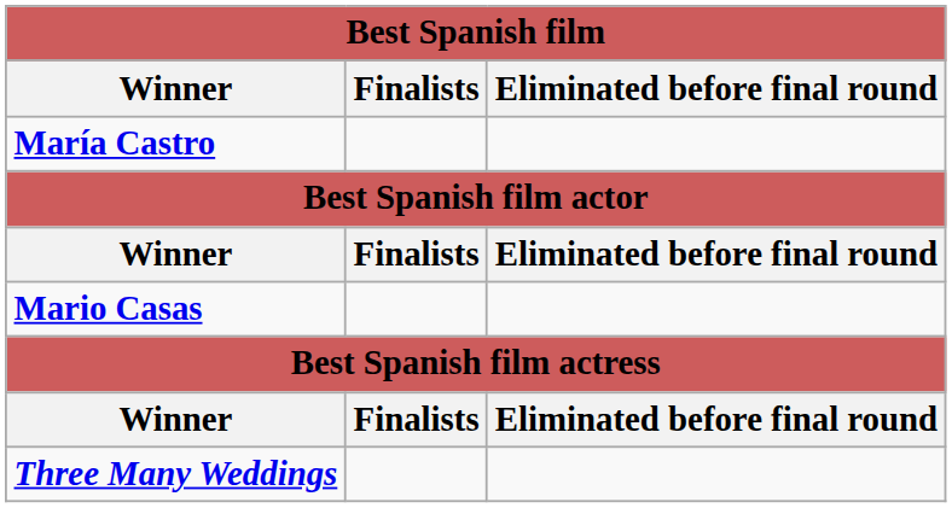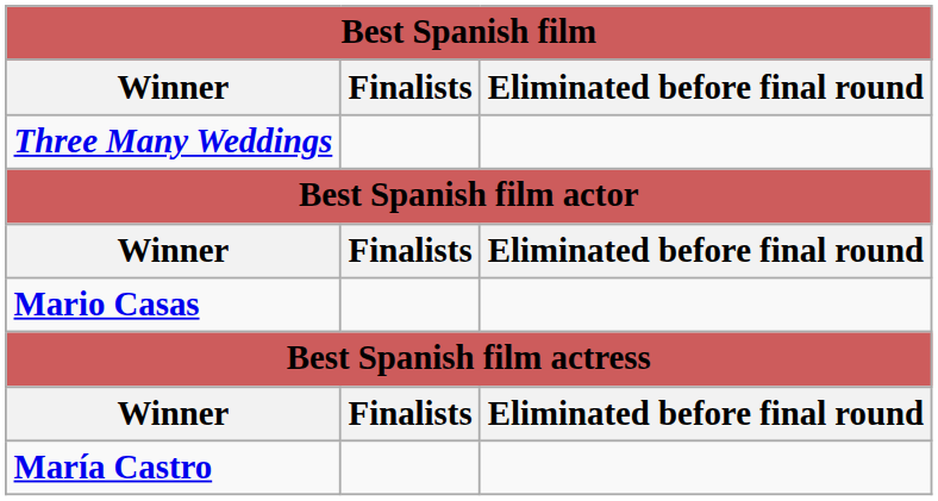rows swapped: Three Many Weddings <-> María Castro
